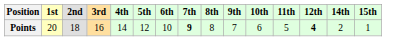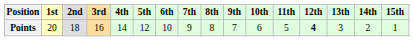+ column: 13th | 3
Points | 7th: bold -> normal
